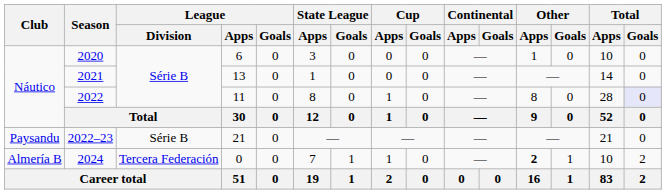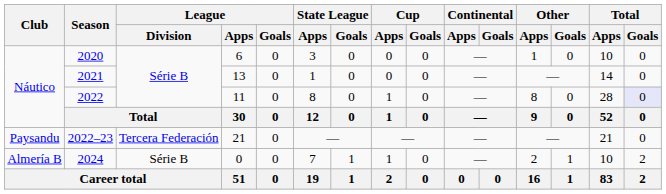2022–23 | League / Division: Série B -> Tercera Federación
2024 | League / Division: Tercera Federación -> Série B
2024 | Other / Apps: bold -> normal
